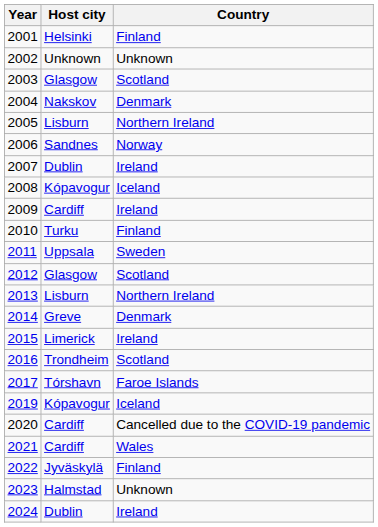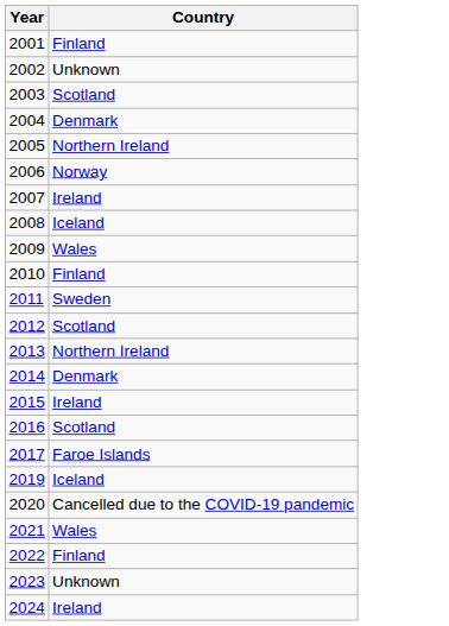- column: Host city | Helsinki | Unknown | Glasgow | Nakskov | Lisburn | Sandnes | Dublin | Kópavogur | Cardiff | Turku | Uppsala | Glasgow | Lisburn | Greve | Limerick | Trondheim | Tórshavn | Kópavogur | Cardiff | Cardiff | Jyväskylä | Halmstad | Dublin
2009 | Country: Ireland -> Wales
